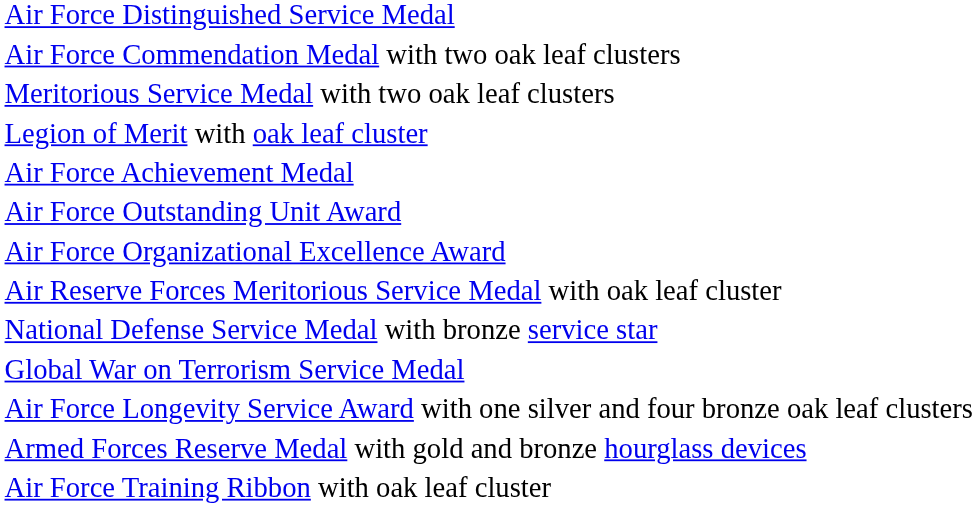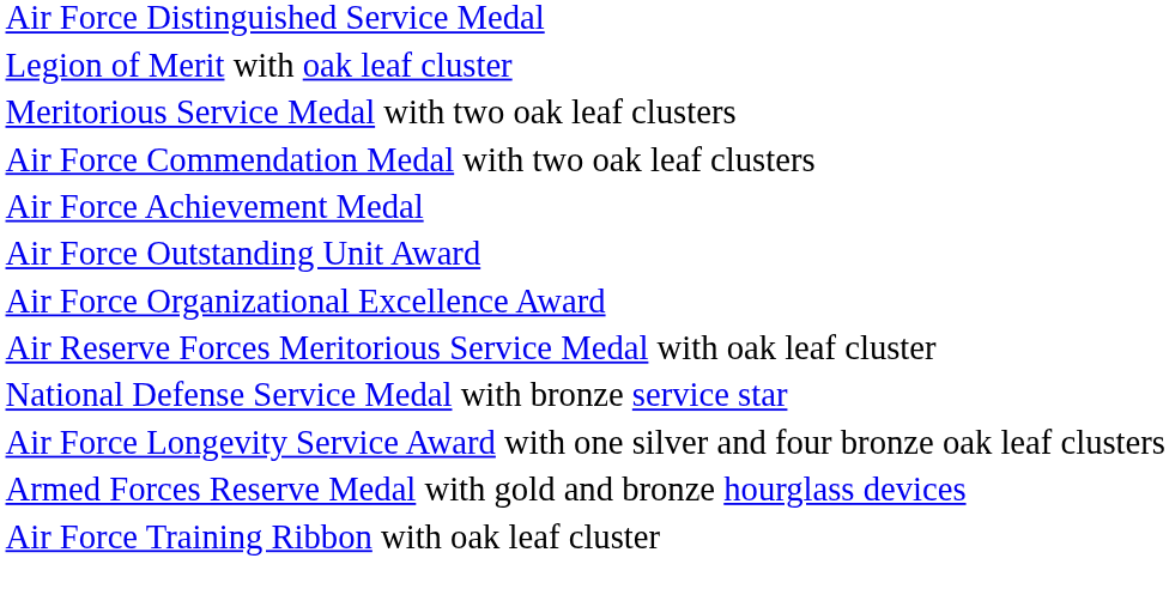rows swapped: Legion of Merit with oak leaf cluster <-> Air Force Commendation Medal with two oak leaf clusters
- row: Global War on Terrorism Service Medal
